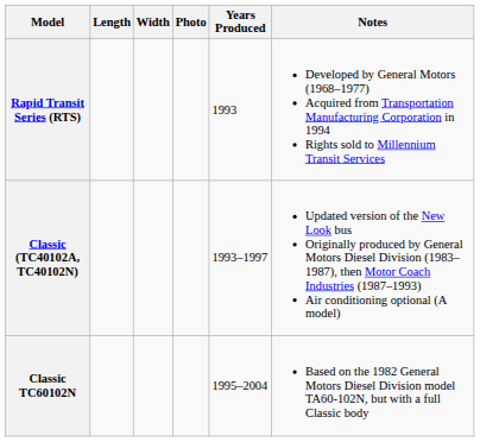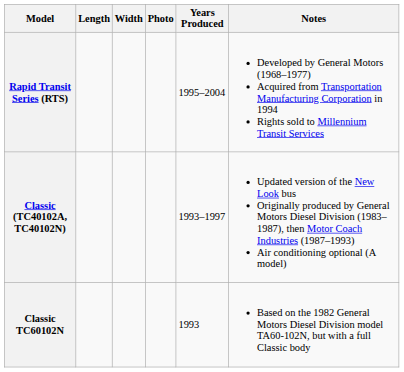Rapid Transit Series (RTS) | Years Produced: 1993 -> 1995–2004
Classic TC60102N | Years Produced: 1995–2004 -> 1993
